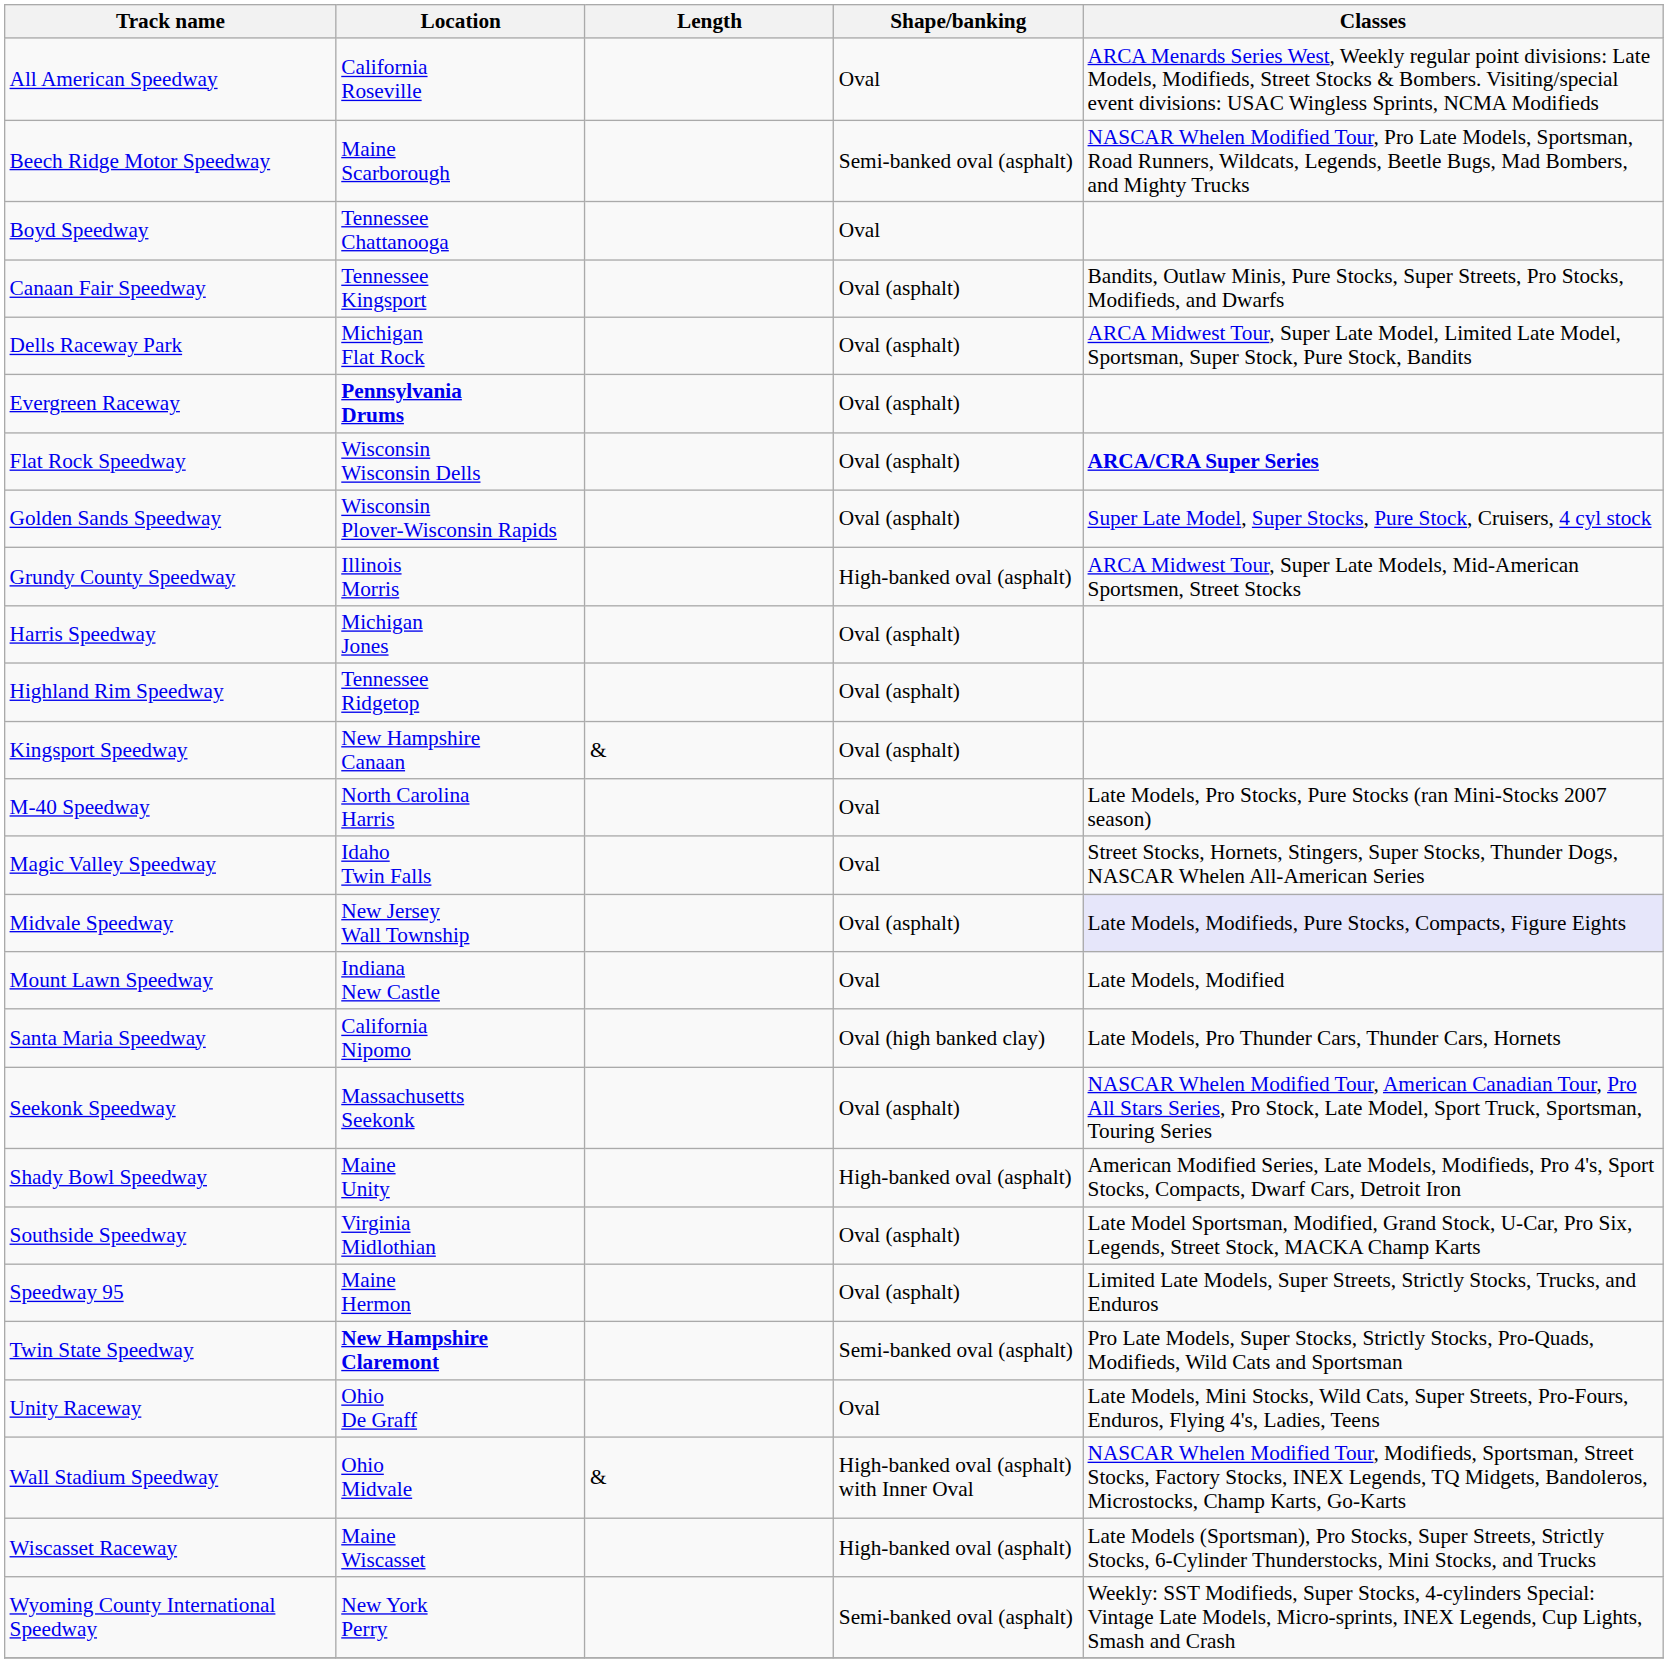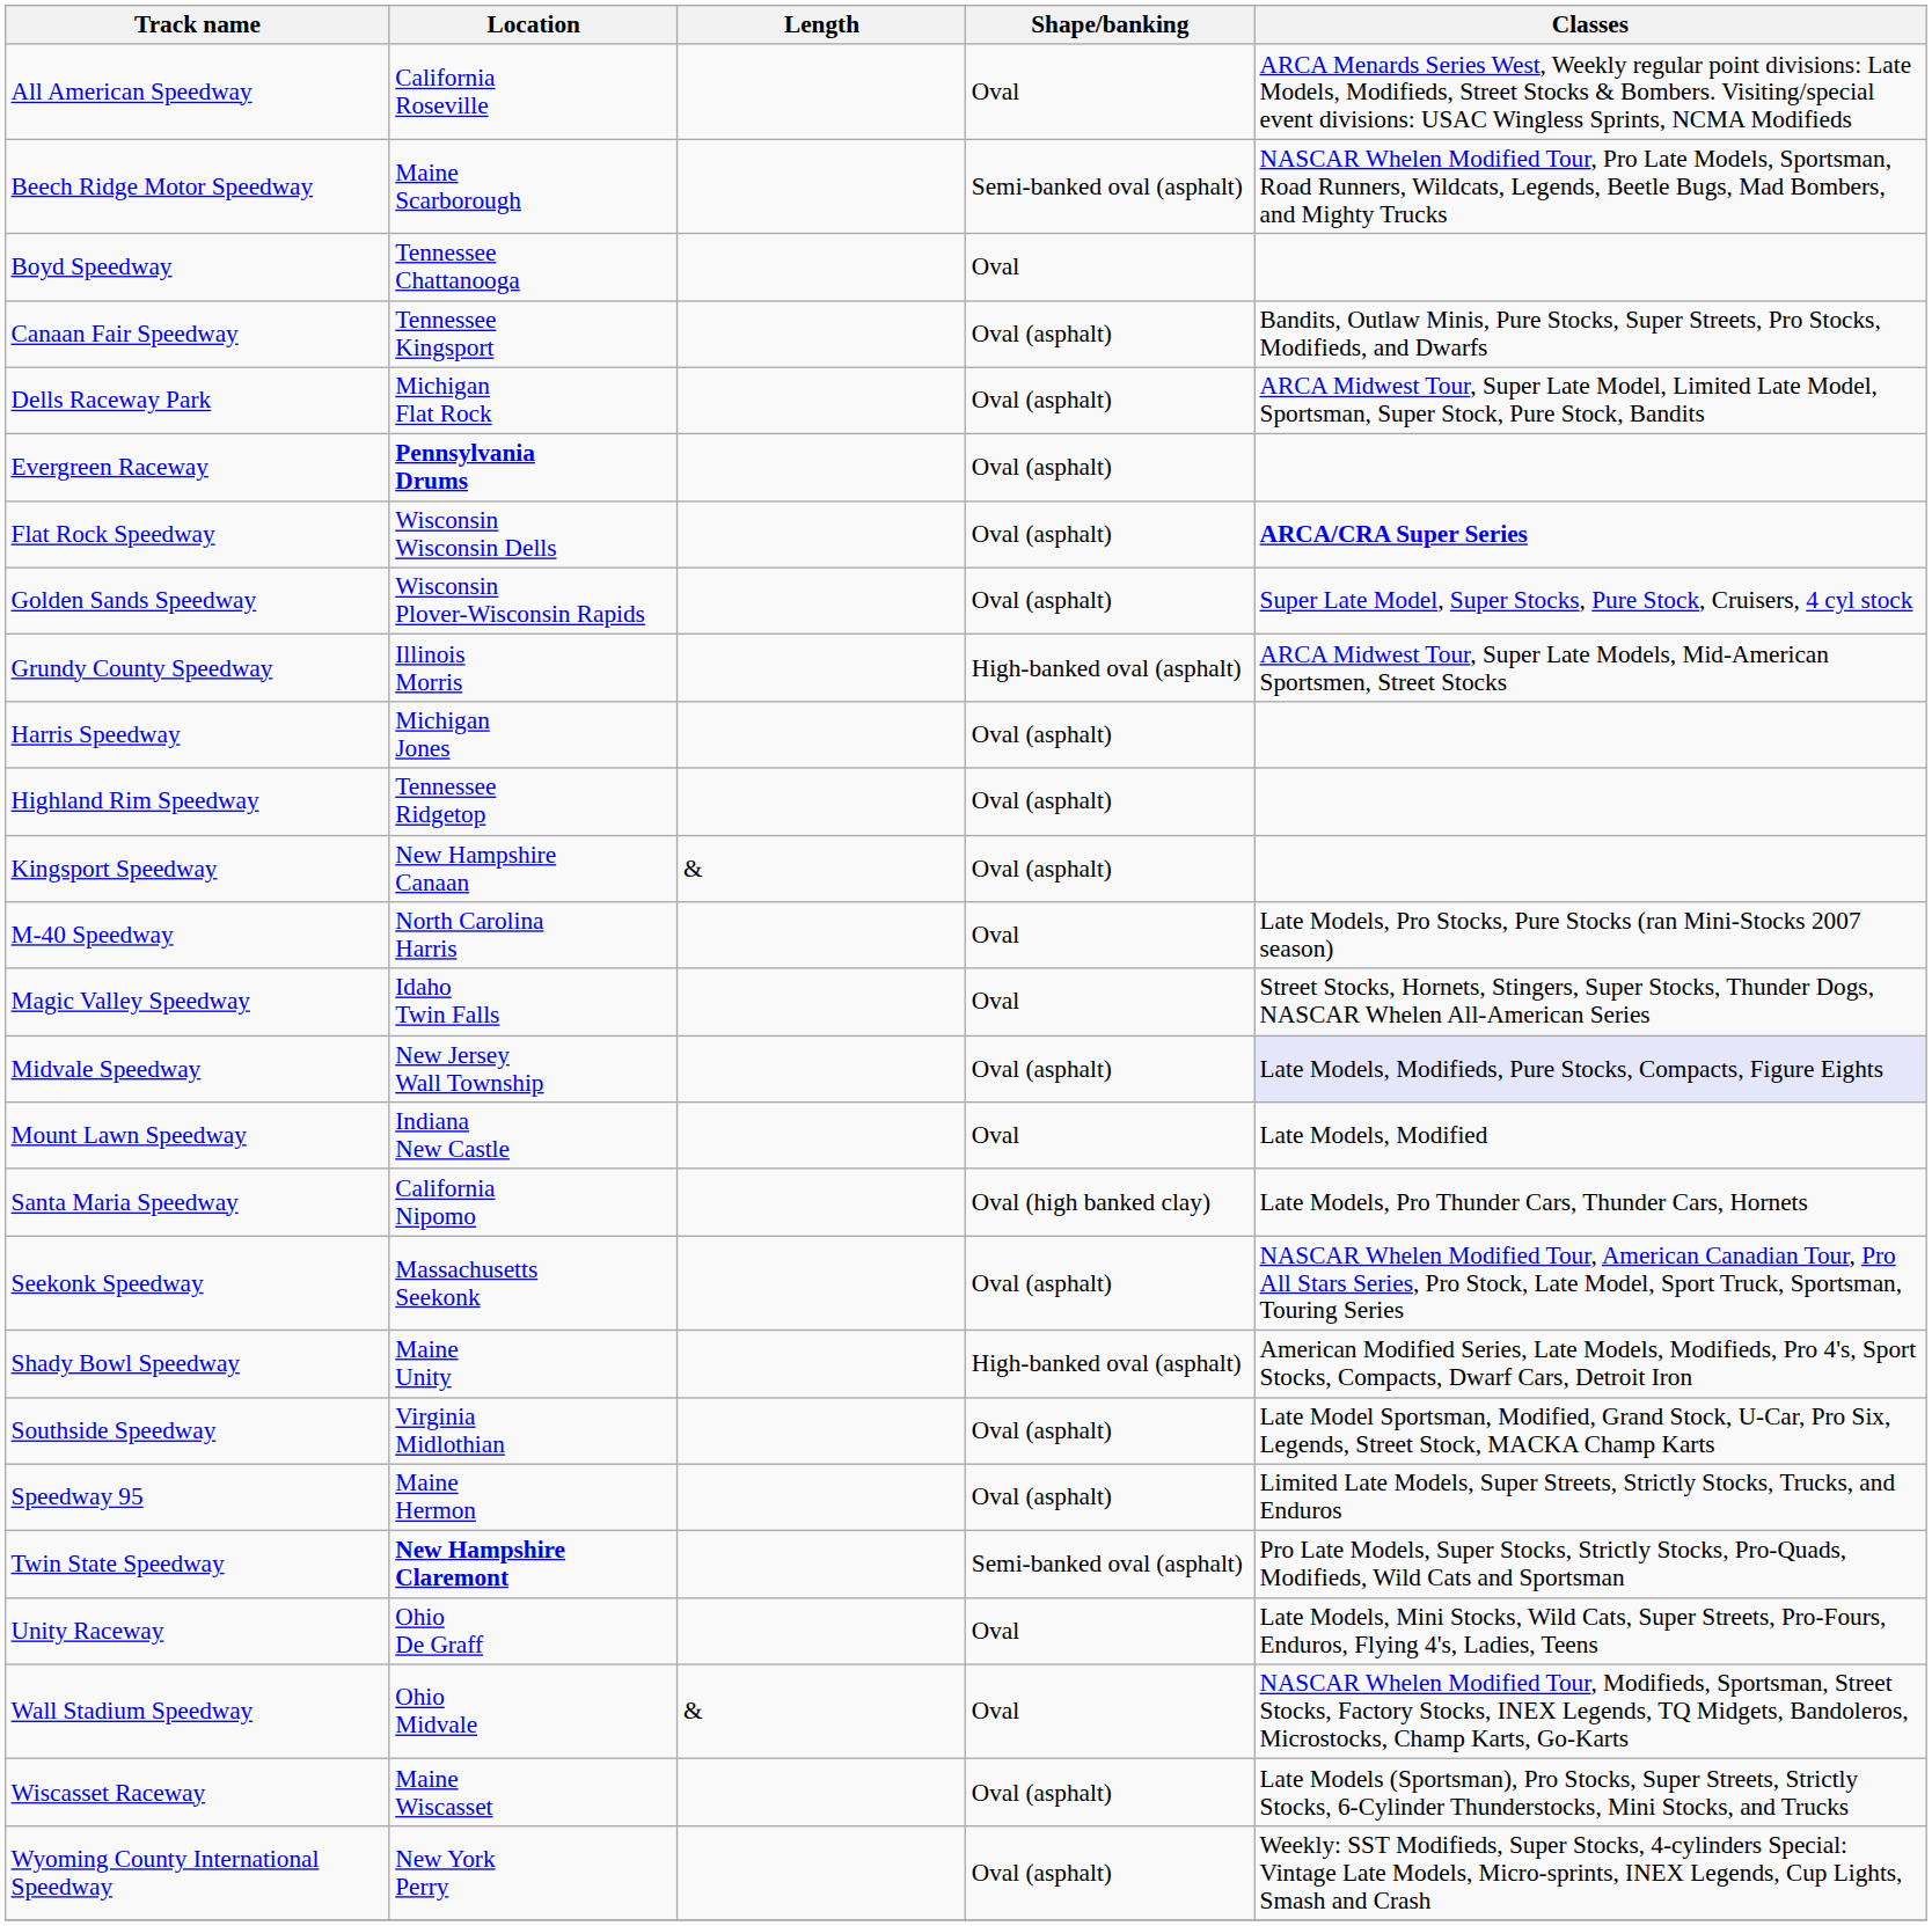Wall Stadium Speedway | Shape/banking: High-banked oval (asphalt) with Inner Oval -> Oval
Wiscasset Raceway | Shape/banking: High-banked oval (asphalt) -> Oval (asphalt)
Wyoming County International Speedway | Shape/banking: Semi-banked oval (asphalt) -> Oval (asphalt)
